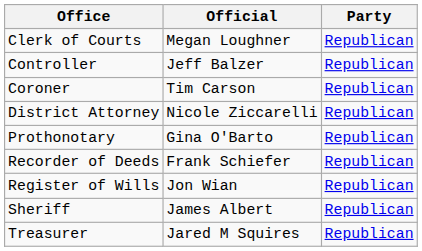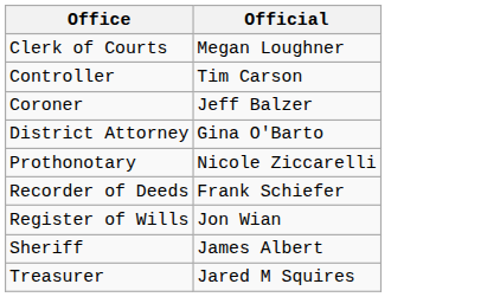- column: Party | Republican | Republican | Republican | Republican | Republican | Republican | Republican | Republican | Republican
Controller | Official: Jeff Balzer -> Tim Carson
Coroner | Official: Tim Carson -> Jeff Balzer
District Attorney | Official: Nicole Ziccarelli -> Gina O'Barto
Prothonotary | Official: Gina O'Barto -> Nicole Ziccarelli
